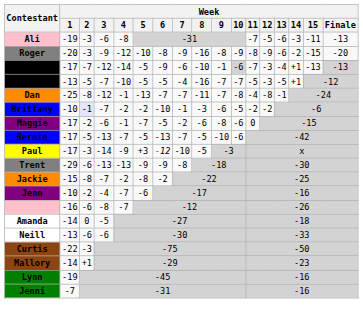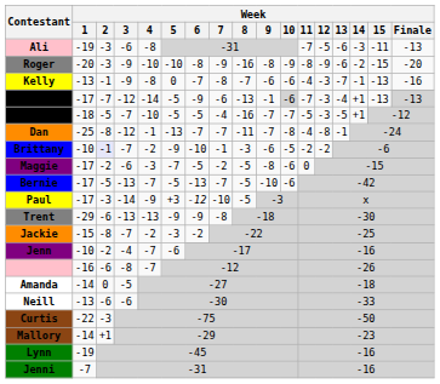Roger | Week / 4: -12 -> -10
+ row: Kelly | -13 | -1 | -9 | -8 | 0 | -7 | -8 | -7 | -6 | -6 | -4 | -3 | -7 | -1 | -13 | -16
Mark | Week / 8: -10 -> -13
Jay | Week / 1: -13 -> -18
Brittany | Week / 5: -2 -> -9
Maggie | Week / 4: -1 -> -3
Maggie | Week / 8: -6 -> -5
Jackie | Week / 5: -8 -> -3
